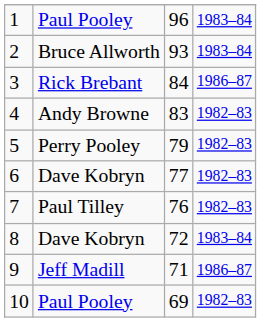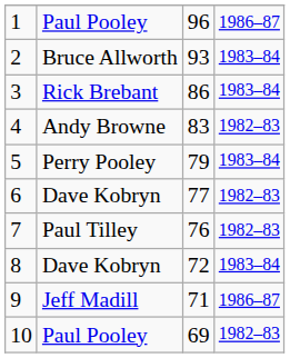1 | column 4: 1983–84 -> 1986–87
3 | column 3: 84 -> 86
3 | column 4: 1986–87 -> 1983–84
5 | column 4: 1982–83 -> 1983–84
